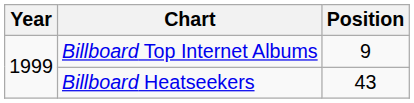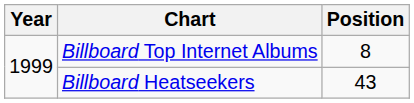Billboard Top Internet Albums | Position: 9 -> 8
